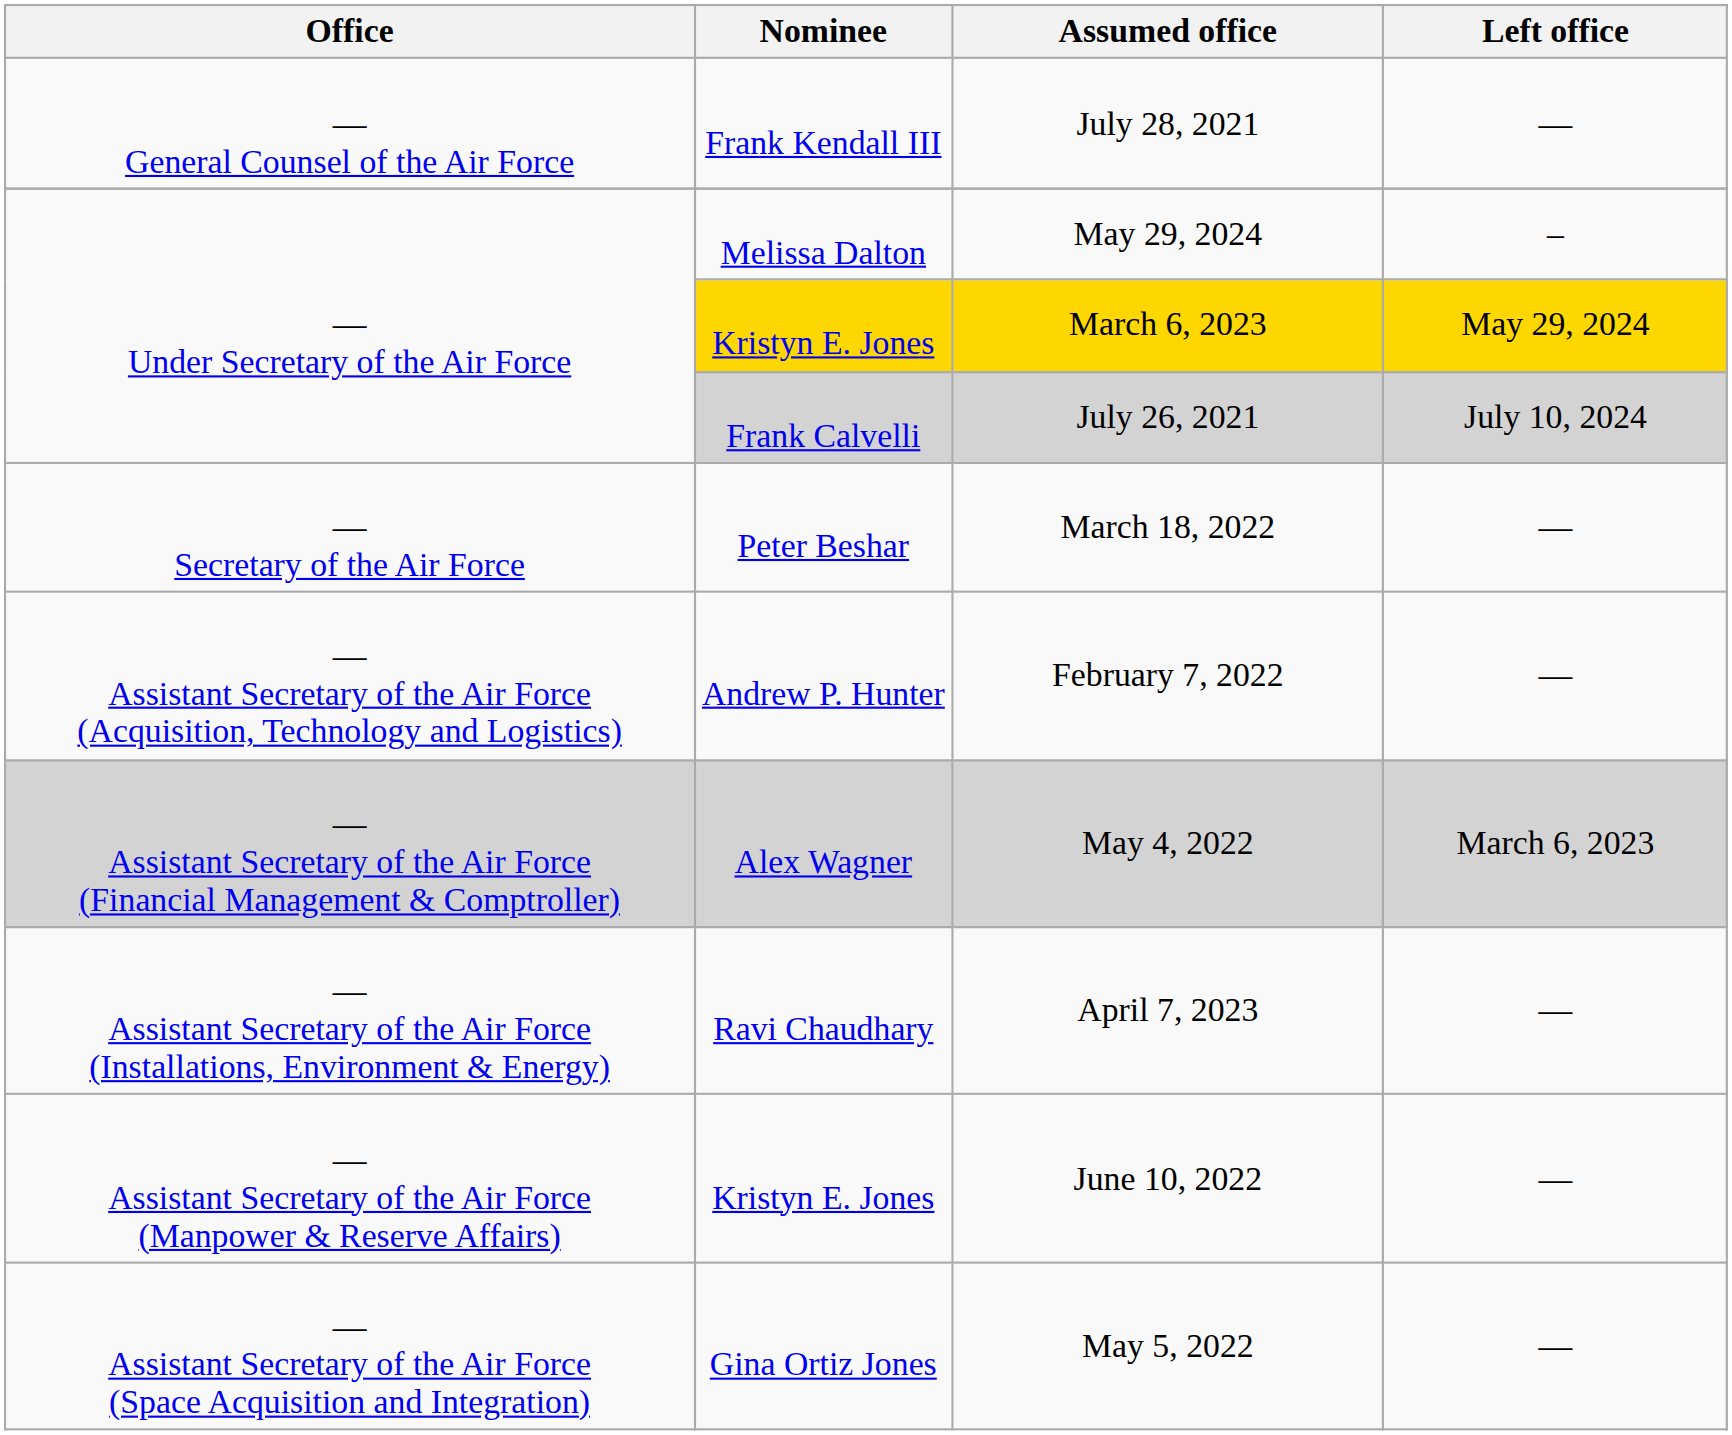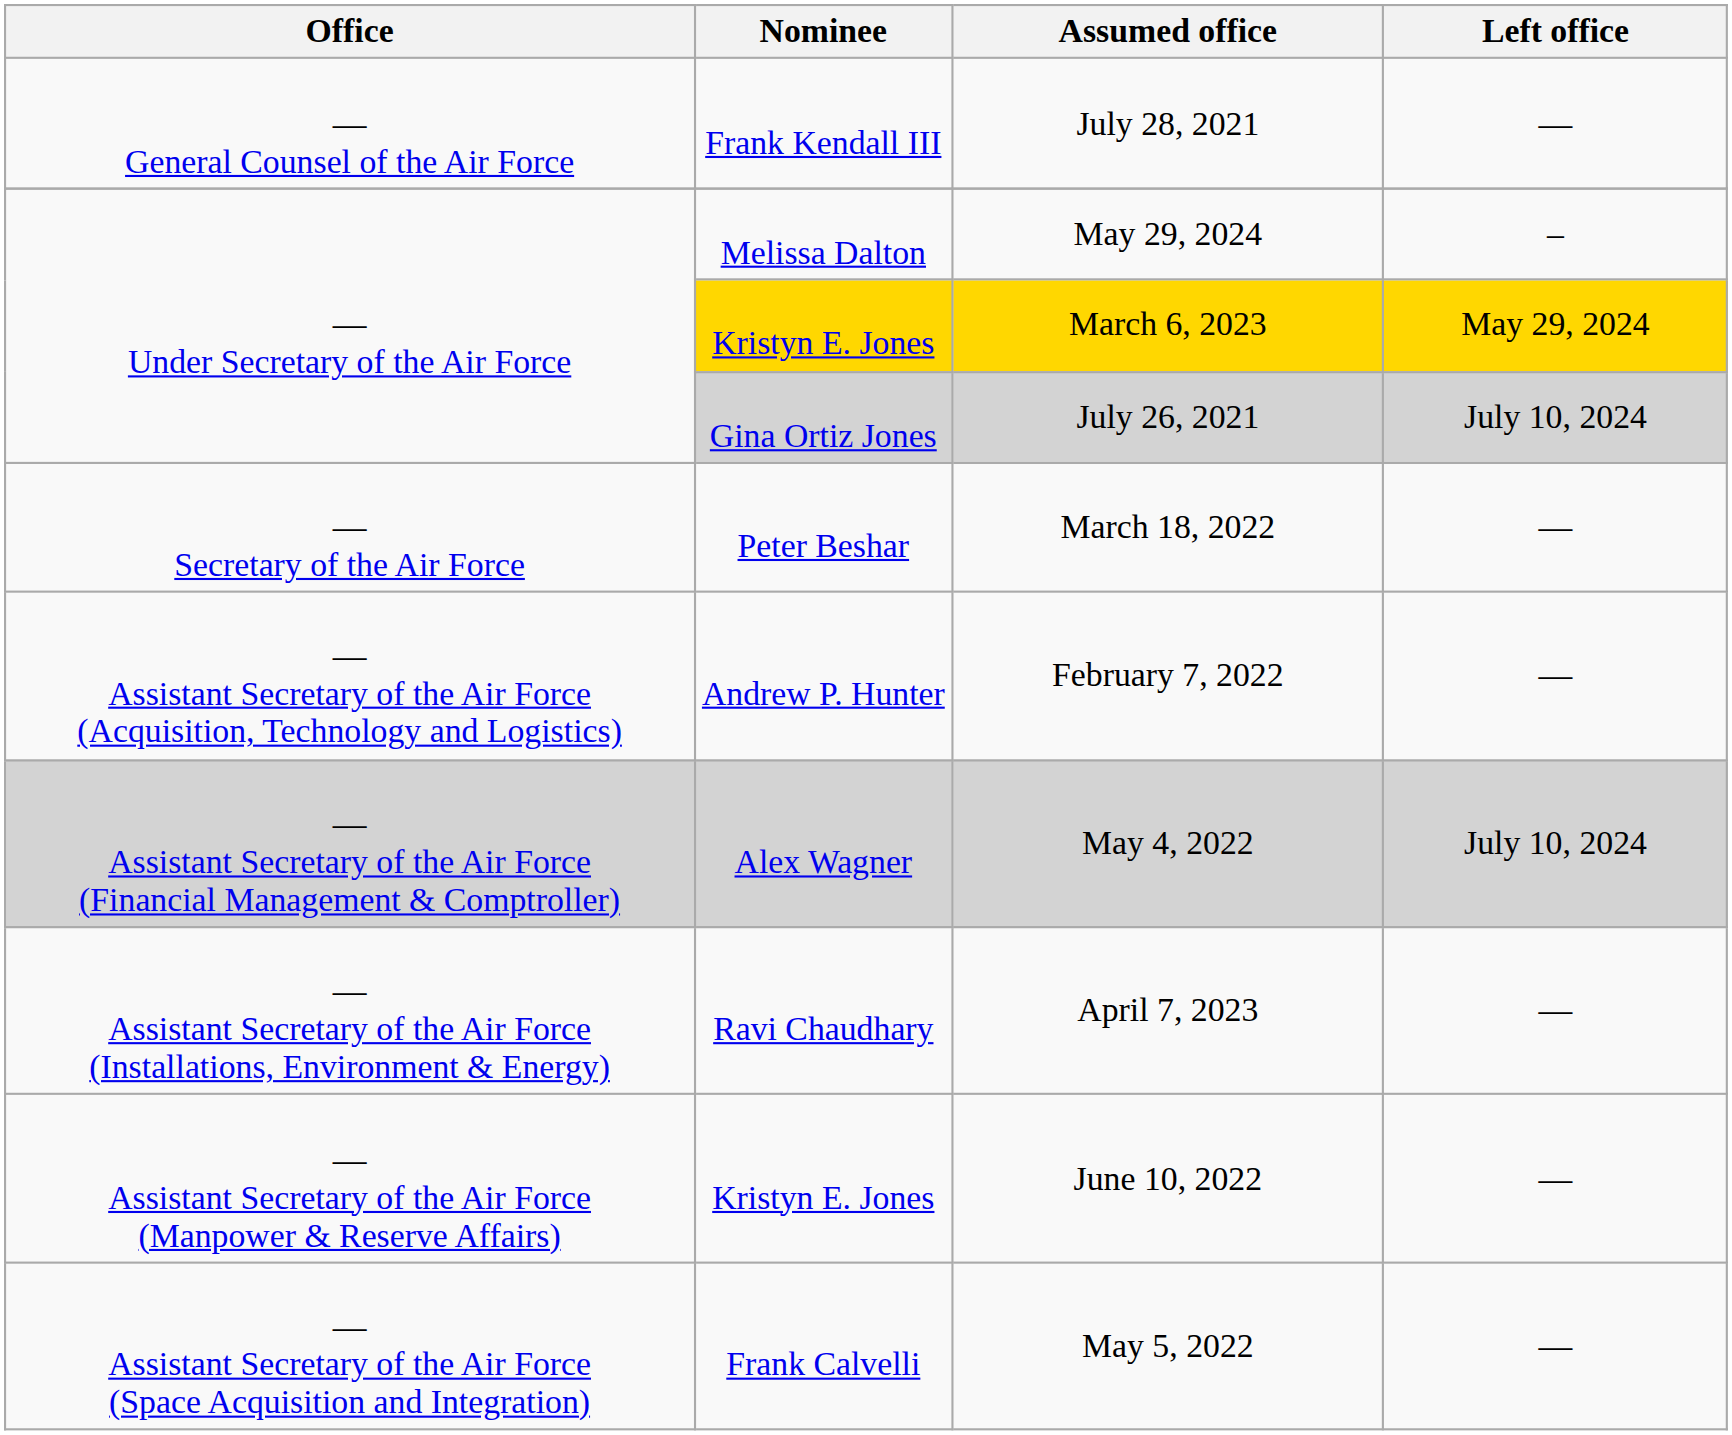July 26, 2021 | Nominee: Frank Calvelli -> Gina Ortiz Jones
May 4, 2022 | Left office: March 6, 2023 -> July 10, 2024
May 5, 2022 | Nominee: Gina Ortiz Jones -> Frank Calvelli
